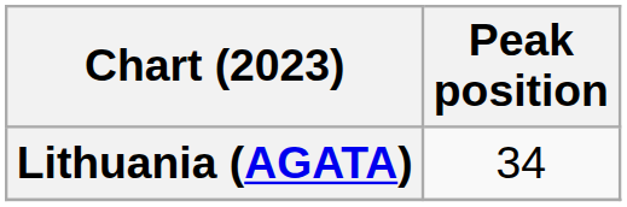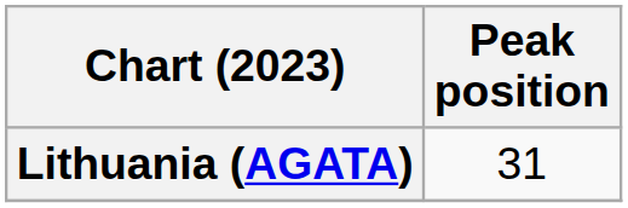Lithuania (AGATA) | Peak position: 34 -> 31
